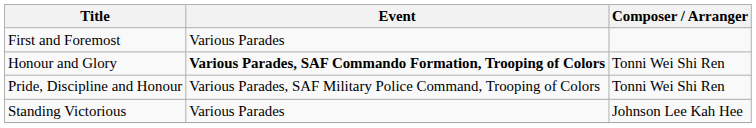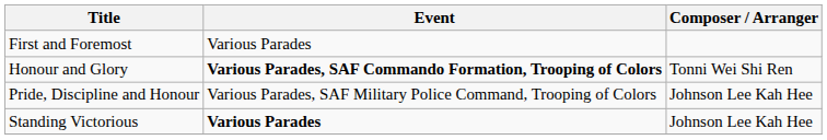Pride, Discipline and Honour | Composer / Arranger: Tonni Wei Shi Ren -> Johnson Lee Kah Hee
Standing Victorious | Event: normal -> bold
